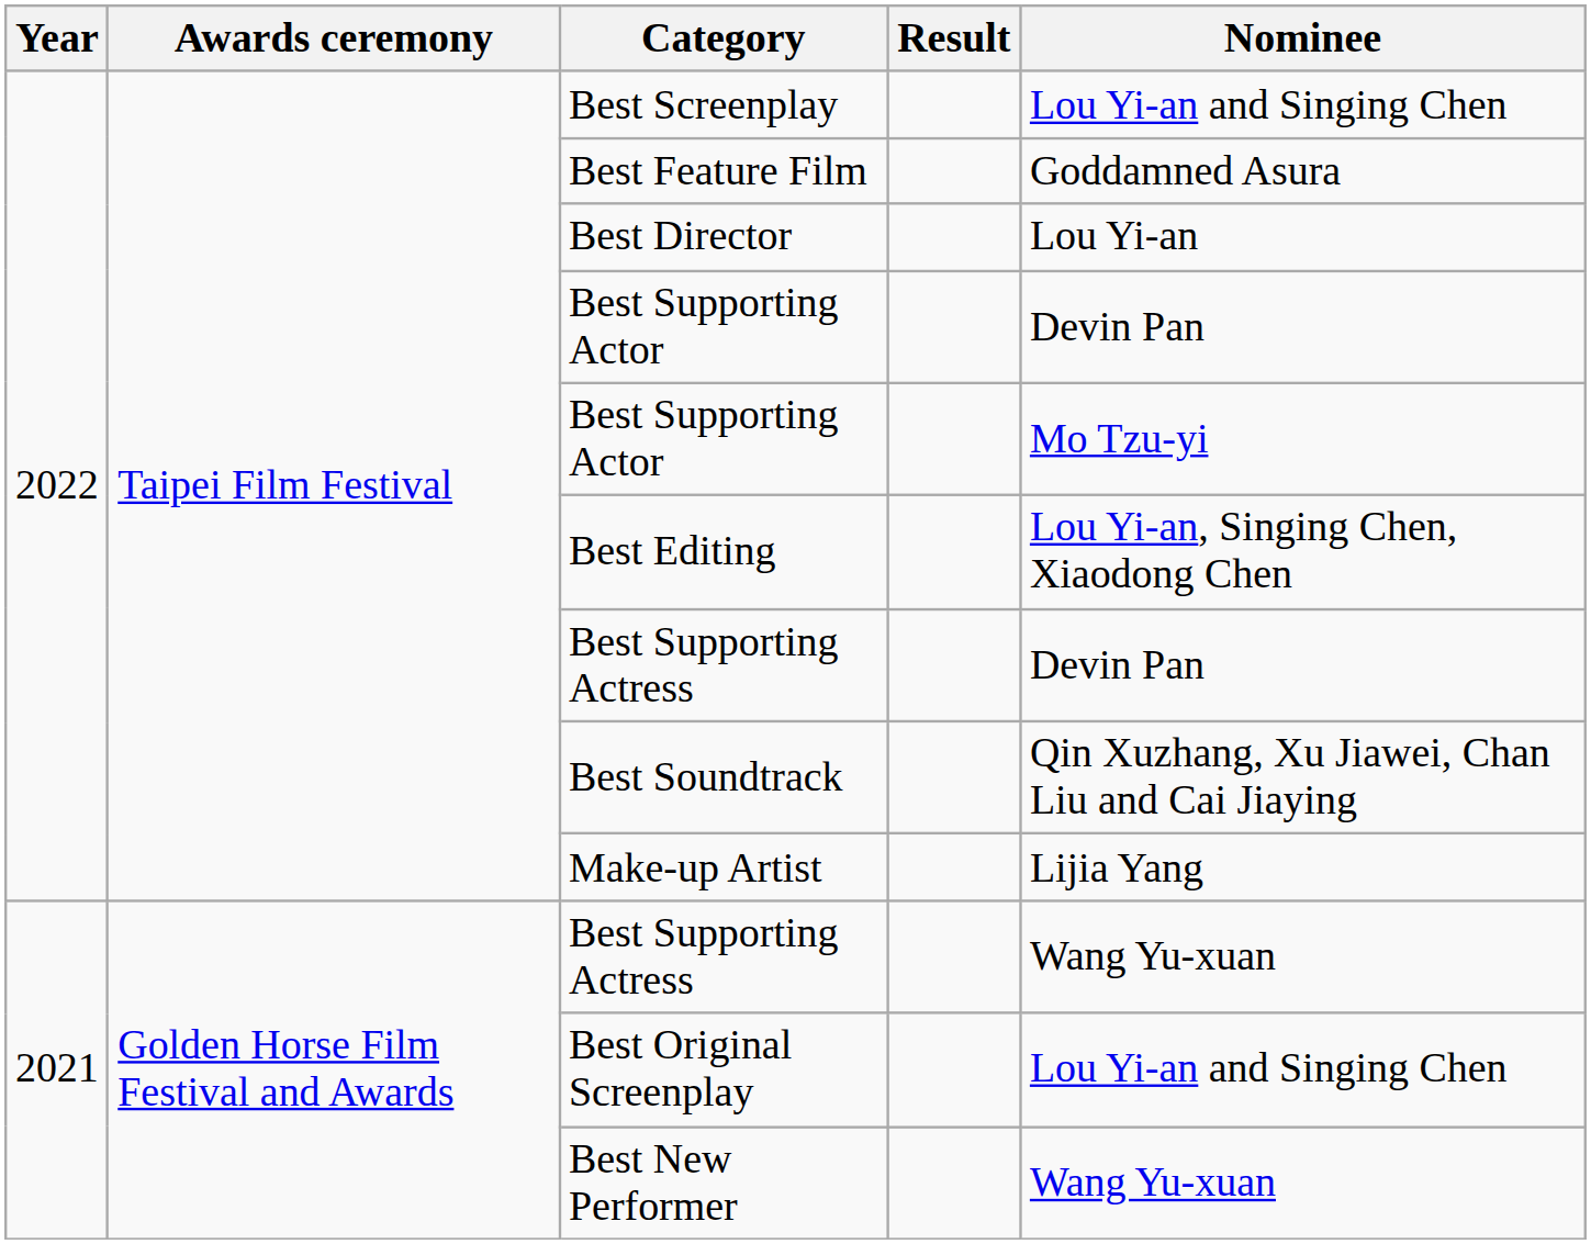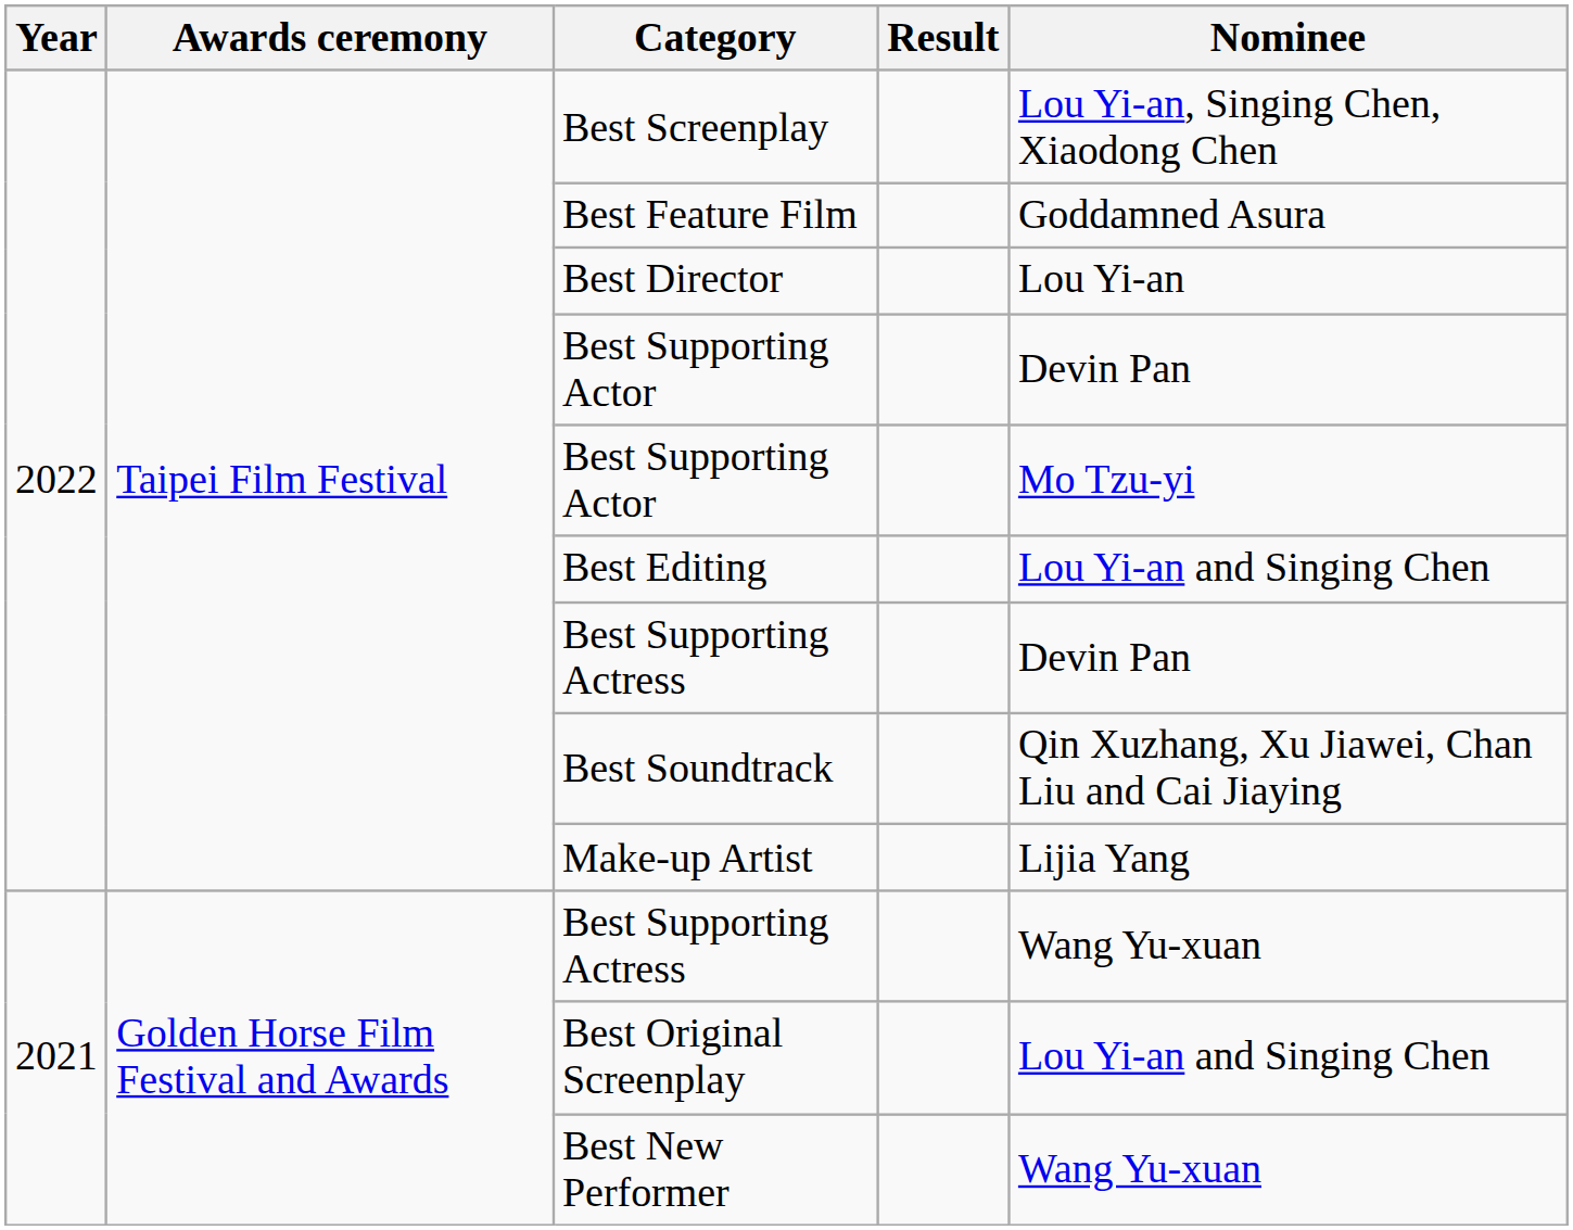Best Screenplay | Nominee: Lou Yi-an and Singing Chen -> Lou Yi-an, Singing Chen, Xiaodong Chen
Best Editing | Nominee: Lou Yi-an, Singing Chen, Xiaodong Chen -> Lou Yi-an and Singing Chen
